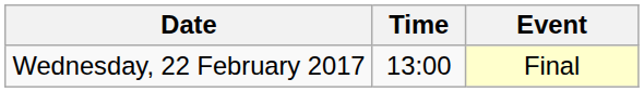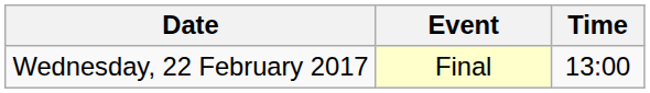columns swapped: Time <-> Event
